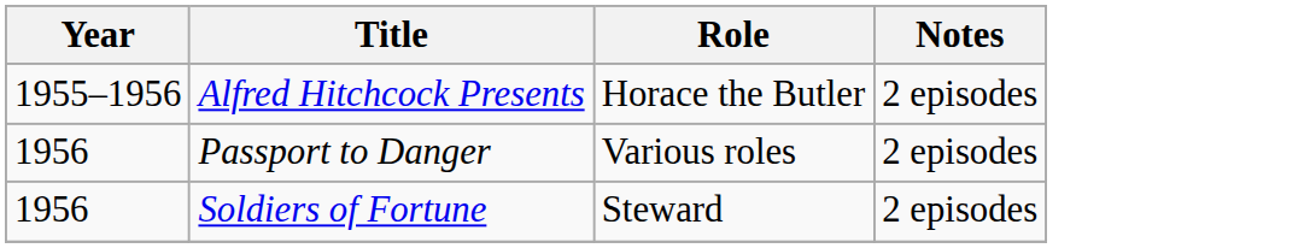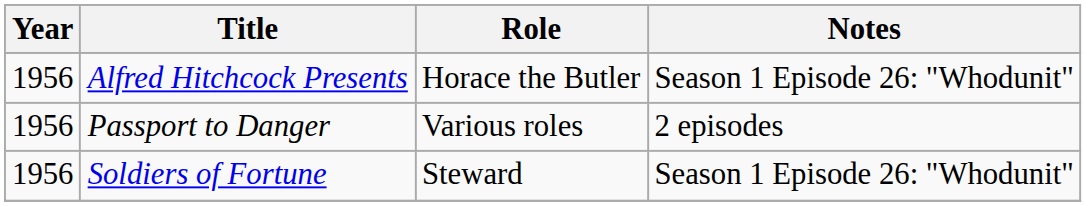Alfred Hitchcock Presents | Year: 1955–1956 -> 1956
Alfred Hitchcock Presents | Notes: 2 episodes -> Season 1 Episode 26: "Whodunit"
Soldiers of Fortune | Notes: 2 episodes -> Season 1 Episode 26: "Whodunit"
